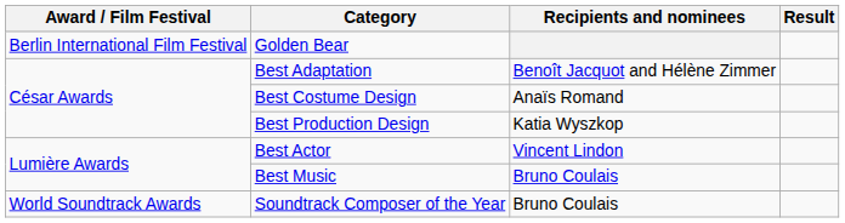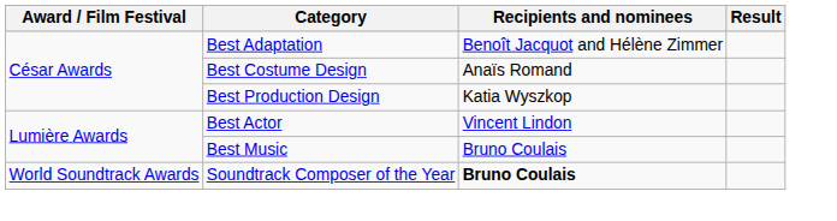- row: Berlin International Film Festival | Golden Bear
Soundtrack Composer of the Year | Recipients and nominees: normal -> bold
